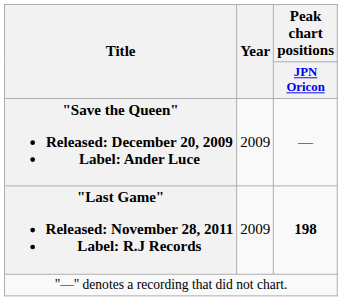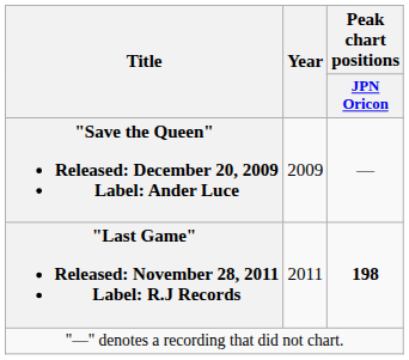"Last Game" Released: November 28, 2011 Label: R.J Records | Year: 2009 -> 2011
